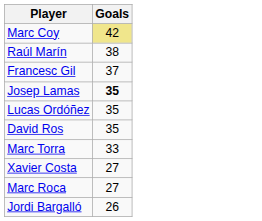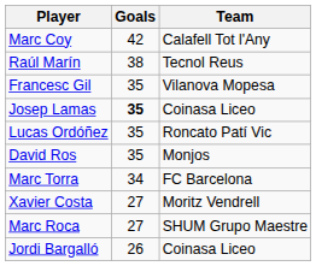+ column: Team | Calafell Tot l'Any | Tecnol Reus | Vilanova Mopesa | Coinasa Liceo | Roncato Patí Vic | Monjos | FC Barcelona | Moritz Vendrell | SHUM Grupo Maestre | Coinasa Liceo
Marc Coy | Goals: khaki background -> no background
Francesc Gil | Goals: 37 -> 35
Marc Torra | Goals: 33 -> 34
